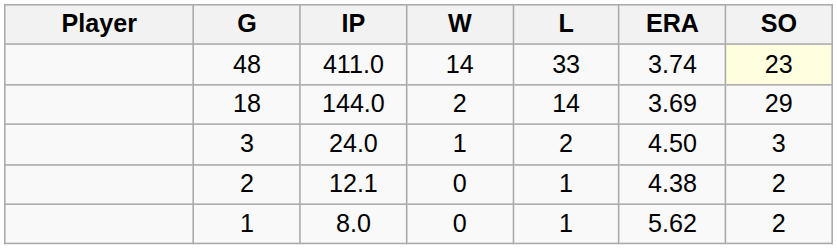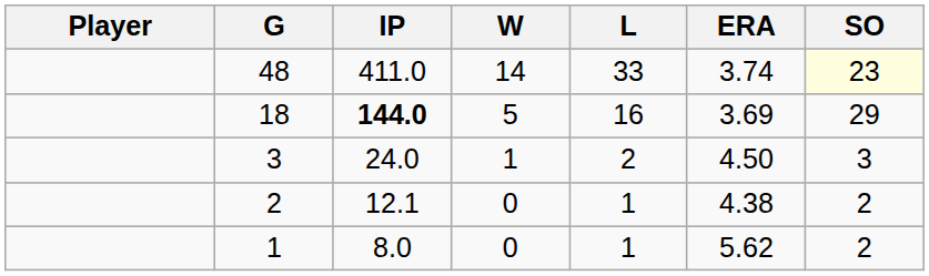18 | IP: normal -> bold
18 | W: 2 -> 5
18 | L: 14 -> 16
